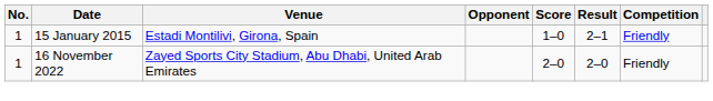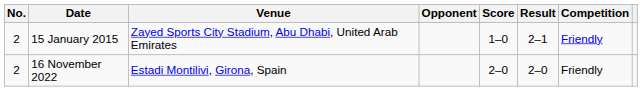15 January 2015 | No.: 1 -> 2
15 January 2015 | Venue: Estadi Montilivi, Girona, Spain -> Zayed Sports City Stadium, Abu Dhabi, United Arab Emirates
16 November 2022 | No.: 1 -> 2
16 November 2022 | Venue: Zayed Sports City Stadium, Abu Dhabi, United Arab Emirates -> Estadi Montilivi, Girona, Spain
